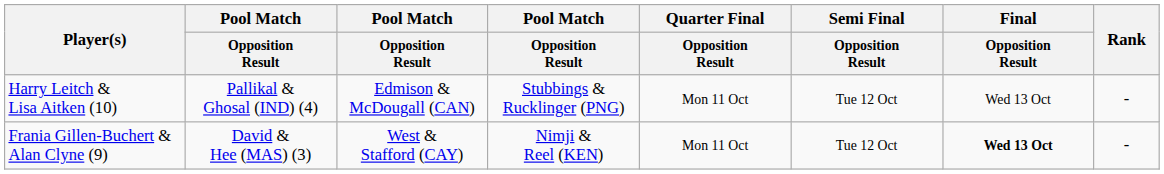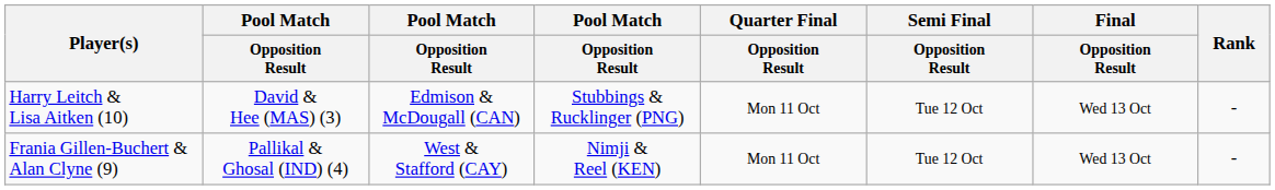Harry Leitch & Lisa Aitken (10) | column 2: Pallikal & Ghosal (IND) (4) -> David & Hee (MAS) (3)
Frania Gillen-Buchert & Alan Clyne (9) | column 2: David & Hee (MAS) (3) -> Pallikal & Ghosal (IND) (4)
Frania Gillen-Buchert & Alan Clyne (9) | Final / Opposition Result: bold -> normal
